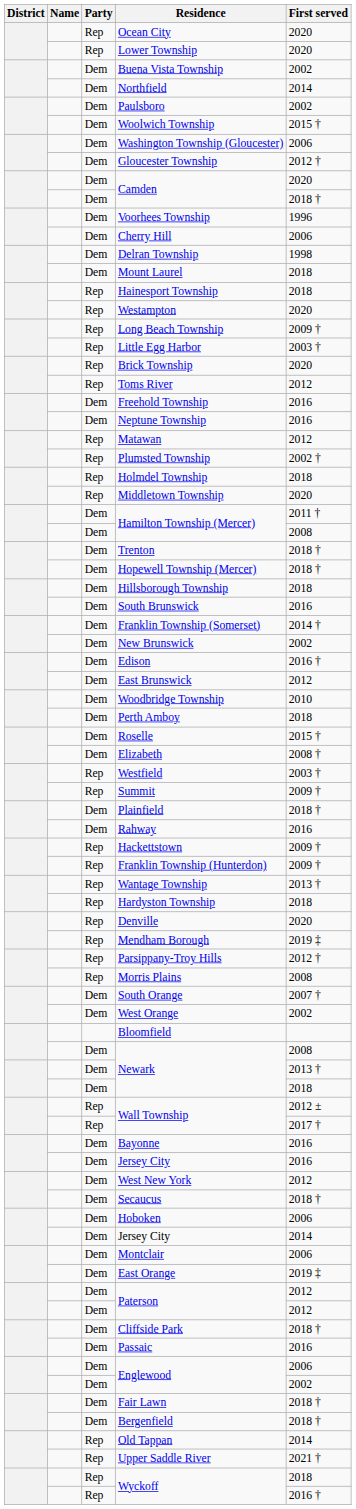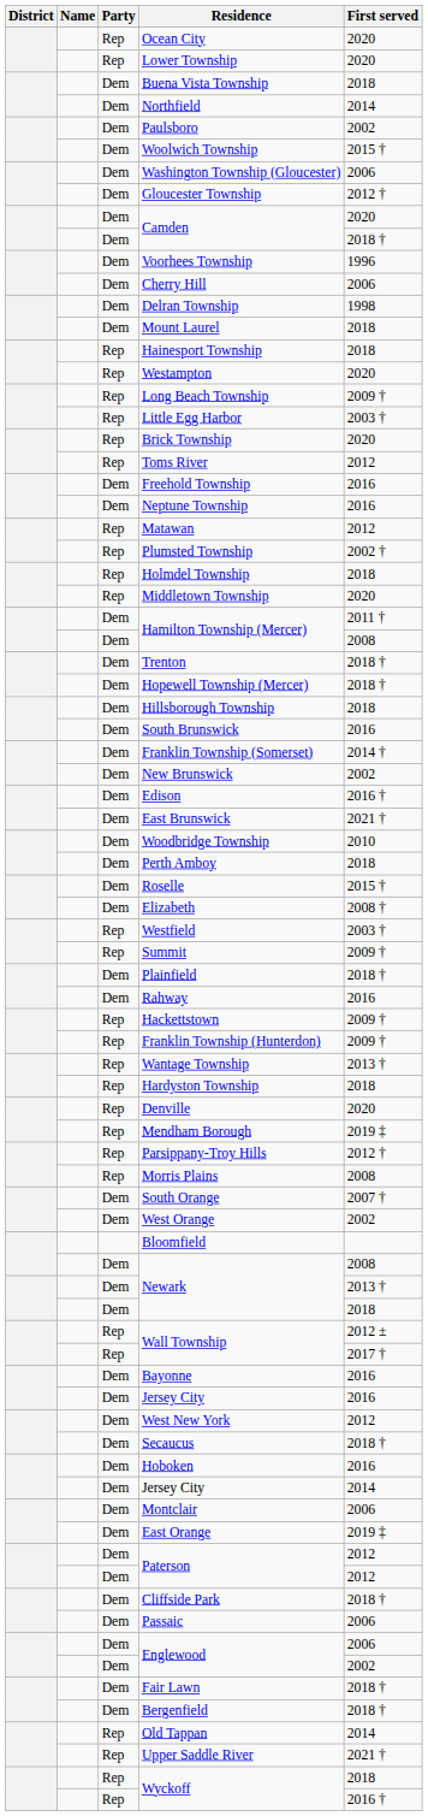Buena Vista Township | First served: 2002 -> 2018
East Brunswick | First served: 2012 -> 2021 †
Hoboken | First served: 2006 -> 2016
Passaic | First served: 2016 -> 2006
